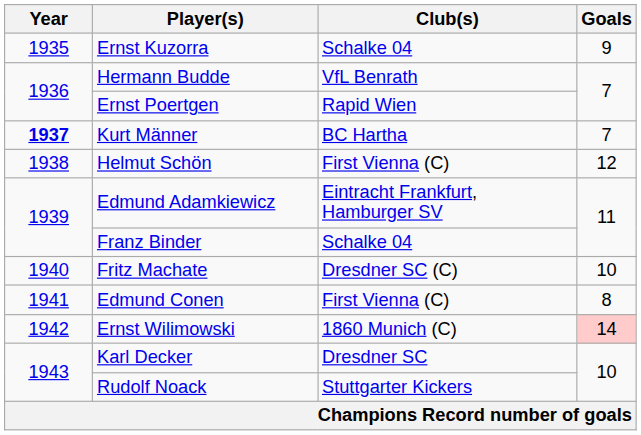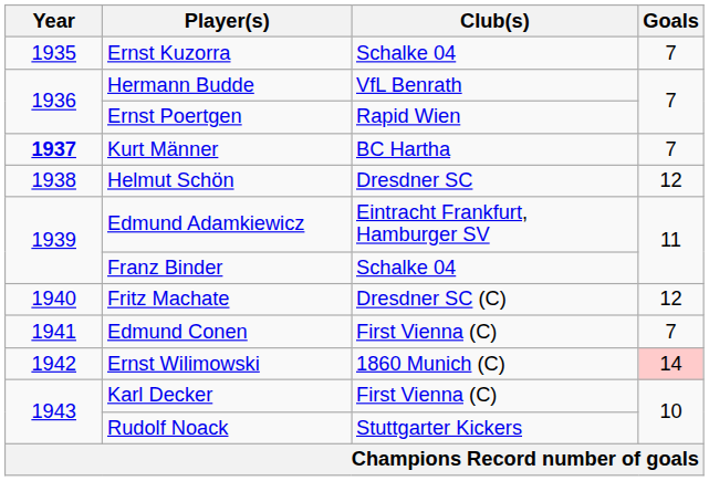Ernst Kuzorra | Goals: 9 -> 7
Helmut Schön | Club(s): First Vienna (C) -> Dresdner SC
Fritz Machate | Goals: 10 -> 12
Edmund Conen | Goals: 8 -> 7
Karl Decker | Club(s): Dresdner SC -> First Vienna (C)
